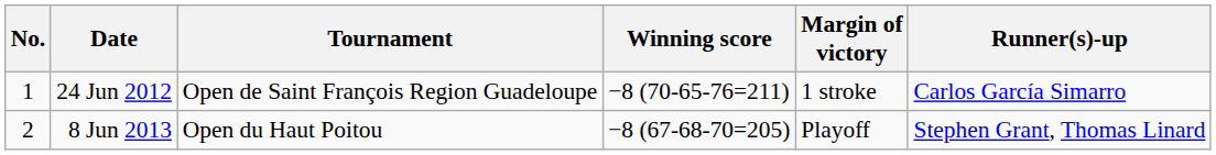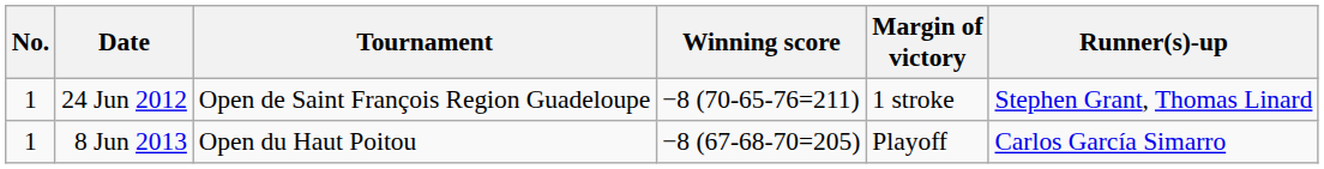24 Jun 2012 | Runner(s)-up: Carlos García Simarro -> Stephen Grant, Thomas Linard
8 Jun 2013 | No.: 2 -> 1
8 Jun 2013 | Runner(s)-up: Stephen Grant, Thomas Linard -> Carlos García Simarro
